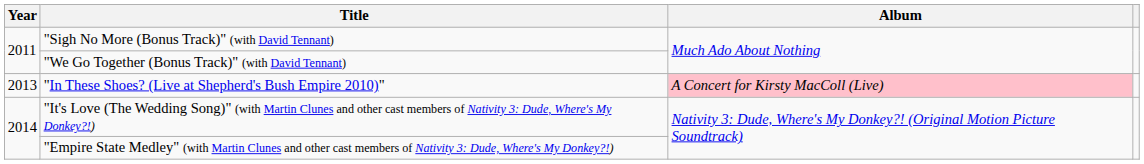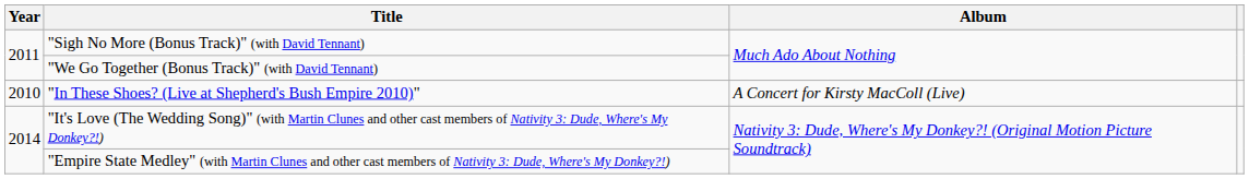"In These Shoes? (Live at Shepherd's Bush Empire 2010)" | Year: 2013 -> 2010
"In These Shoes? (Live at Shepherd's Bush Empire 2010)" | Album: pink background -> no background
